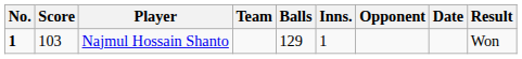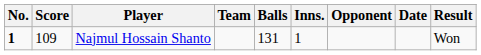Najmul Hossain Shanto | Score: 103 -> 109
Najmul Hossain Shanto | Balls: 129 -> 131
